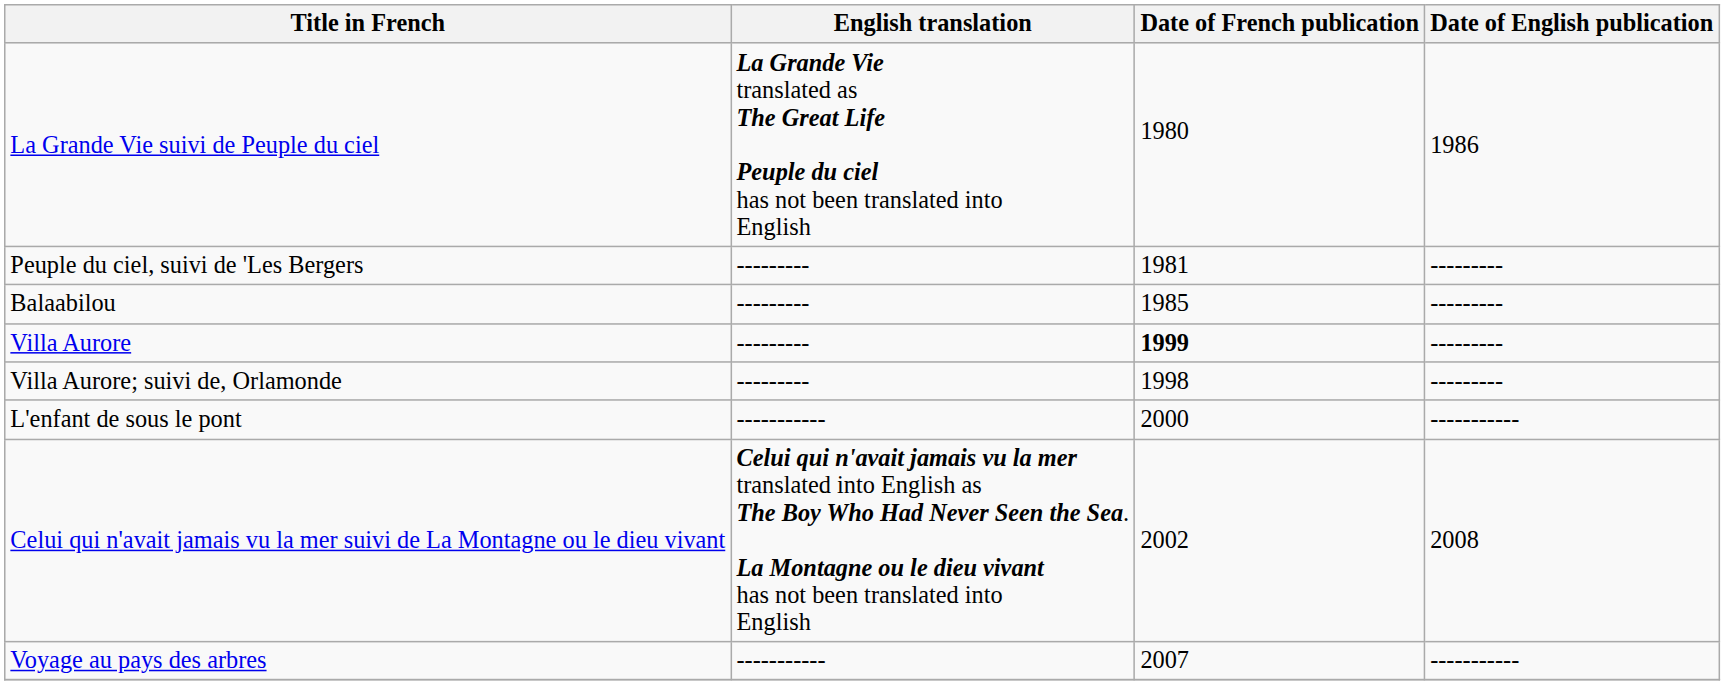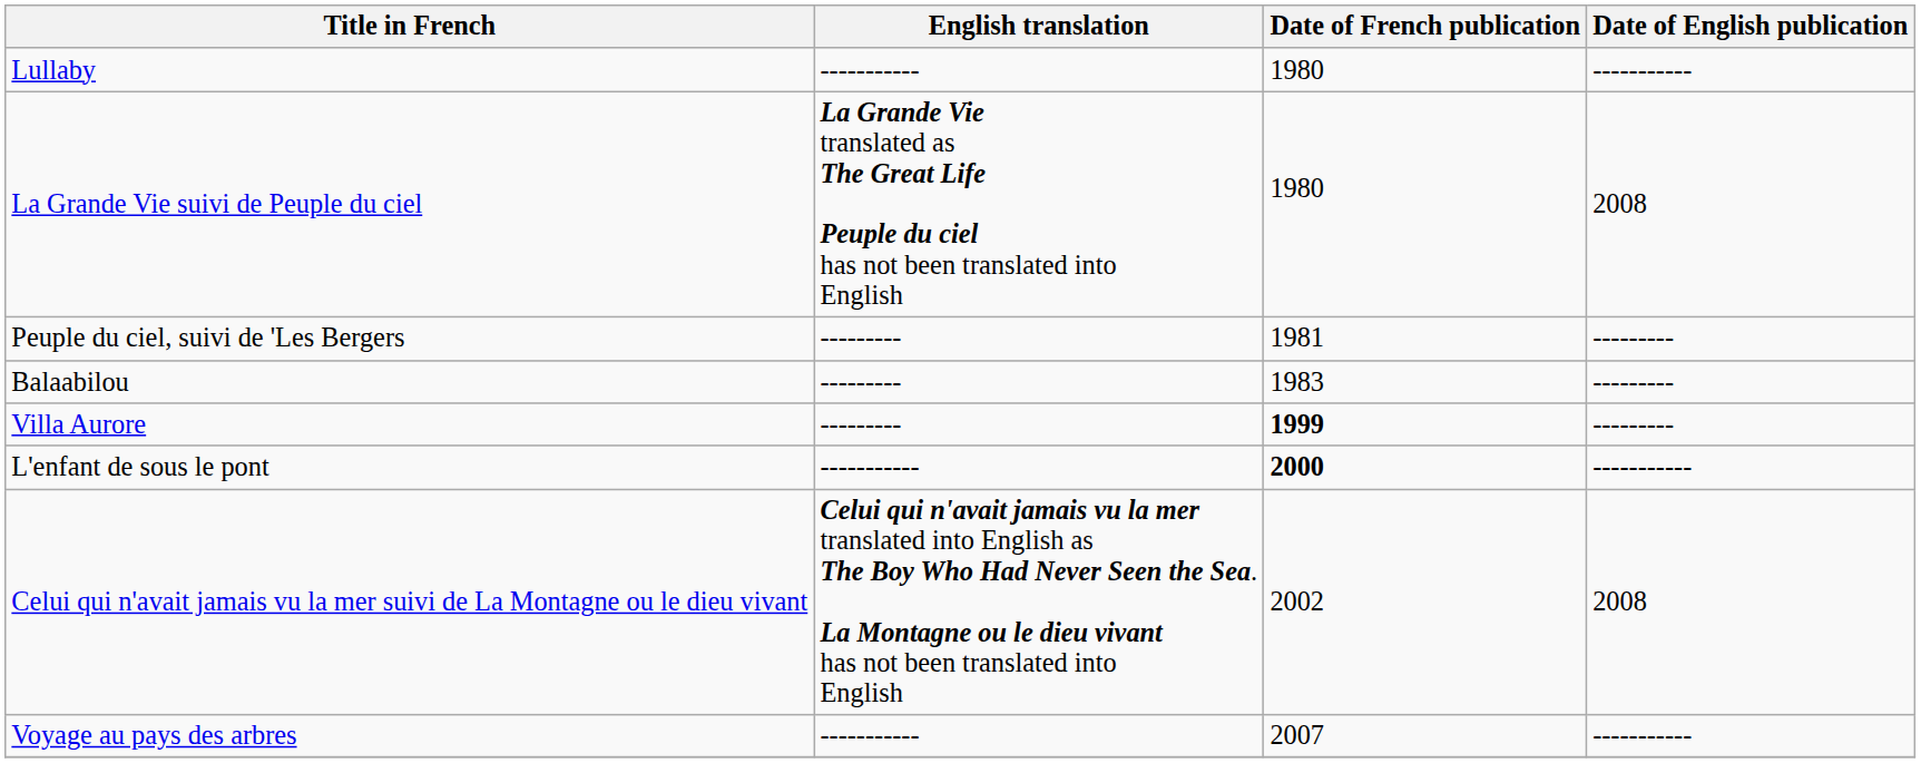+ row: Lullaby | ----------- | 1980 | -----------
La Grande Vie suivi de Peuple du ciel | Date of English publication: 1986 -> 2008
Balaabilou | Date of French publication: 1985 -> 1983
- row: Villa Aurore; suivi de, Orlamonde | --------- | 1998 | ---------
L'enfant de sous le pont | Date of French publication: normal -> bold
